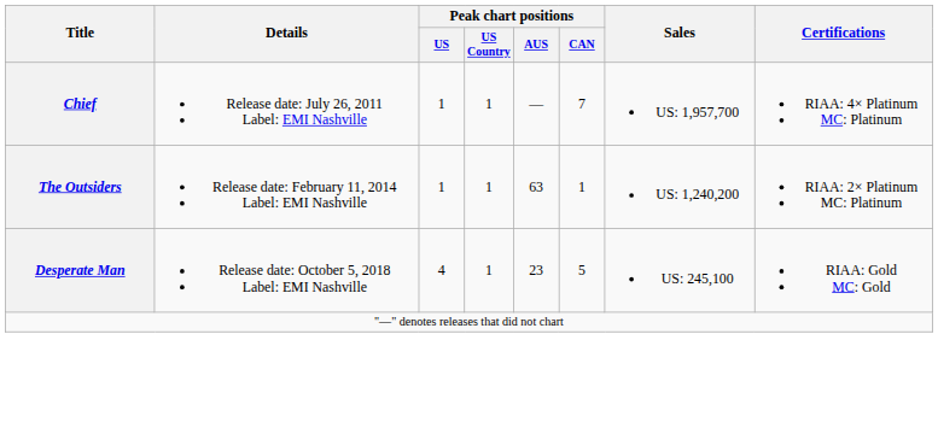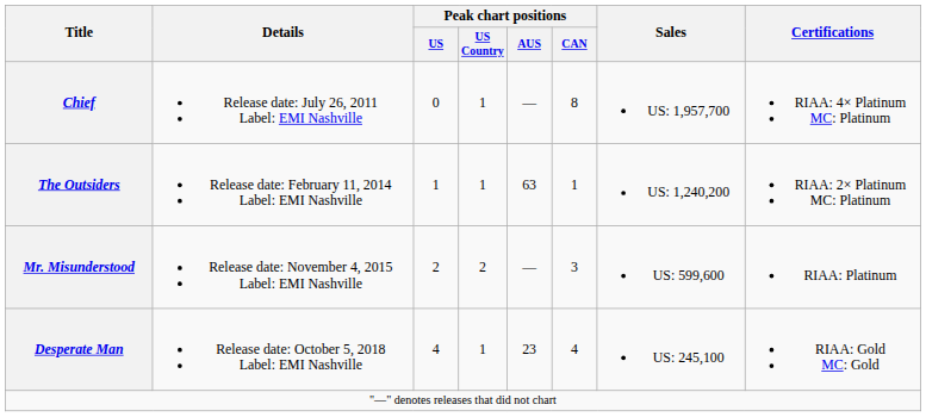Chief | Peak chart positions / US: 1 -> 0
Chief | Peak chart positions / CAN: 7 -> 8
+ row: Mr. Misunderstood | Release date: November 4, 2015 Label: EMI Nashville | 2 | 2 | — | 3 | US: 599,600 | RIAA: Platinum
Desperate Man | Peak chart positions / CAN: 5 -> 4
